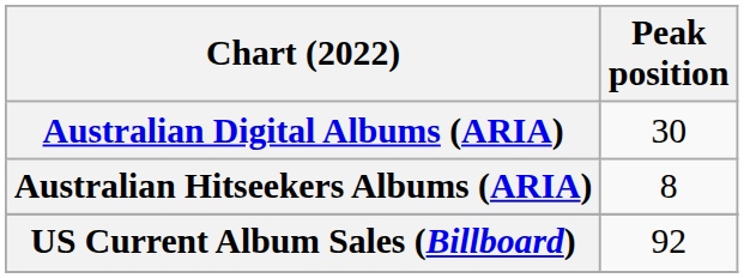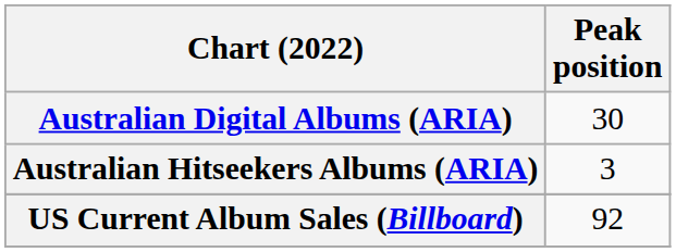Australian Hitseekers Albums (ARIA) | Peak position: 8 -> 3
